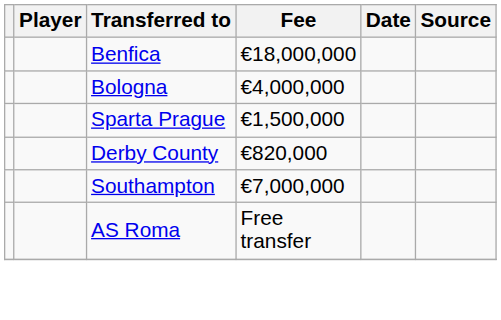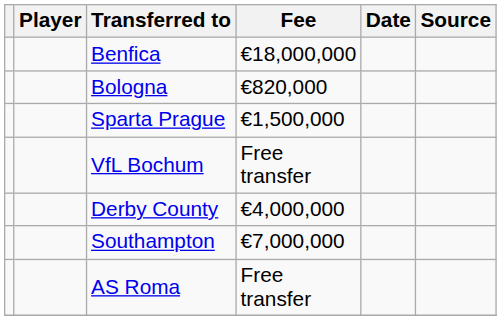Bologna | Fee: €4,000,000 -> €820,000
+ row: VfL Bochum | Free transfer
Derby County | Fee: €820,000 -> €4,000,000
